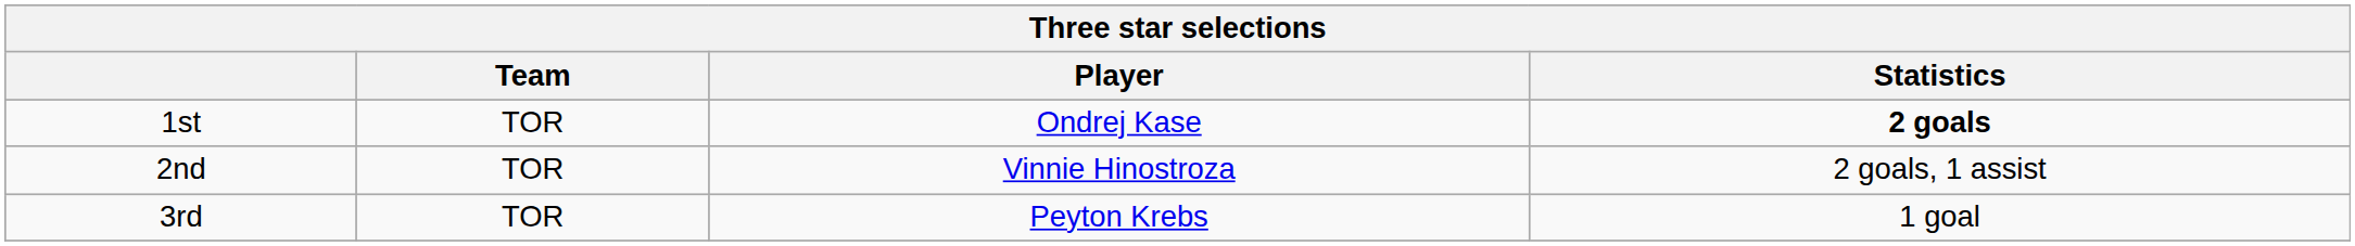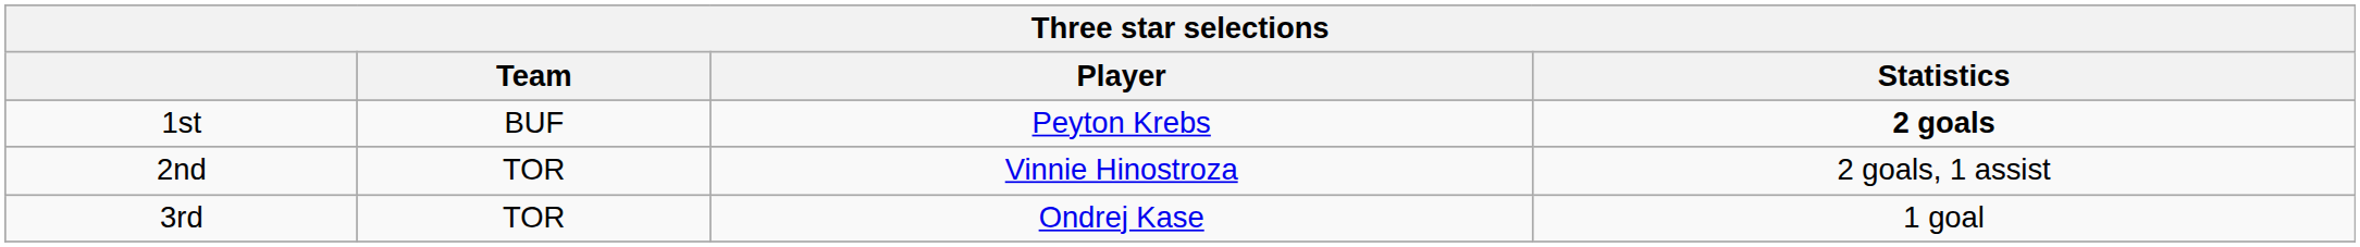1st | Team: TOR -> BUF
1st | Player: Ondrej Kase -> Peyton Krebs
3rd | Player: Peyton Krebs -> Ondrej Kase
